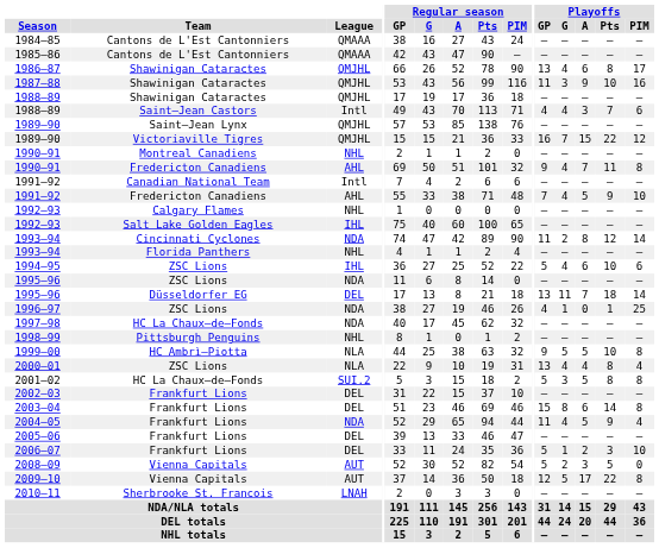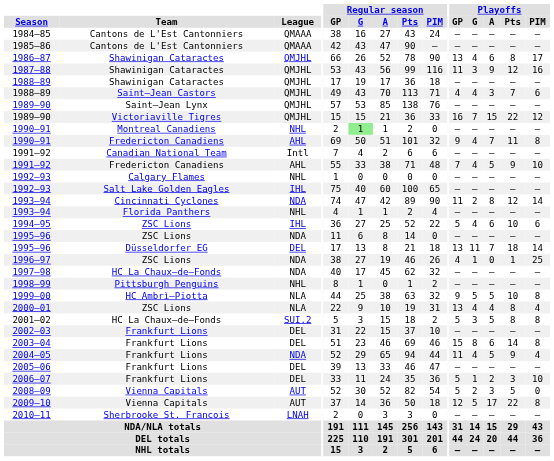1987–88 | Playoffs / Pts: 10 -> 12
1988–89 / Saint–Jean Castors | League: Intl -> QMJHL
1990–91 / Montreal Canadiens | Regular season / G: no background -> lightgreen background
